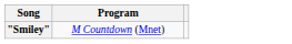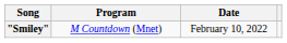+ column: Date | February 10, 2022
